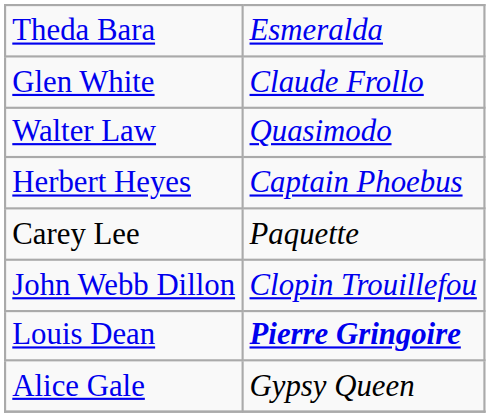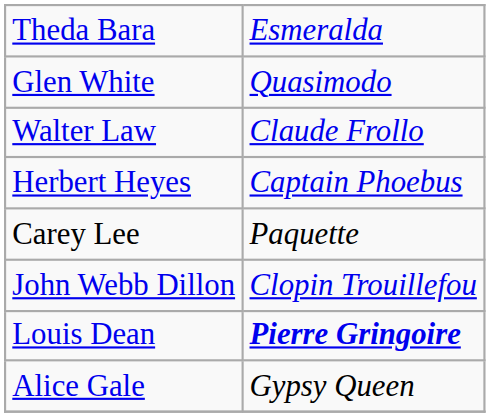Glen White | column 2: Claude Frollo -> Quasimodo
Walter Law | column 2: Quasimodo -> Claude Frollo
